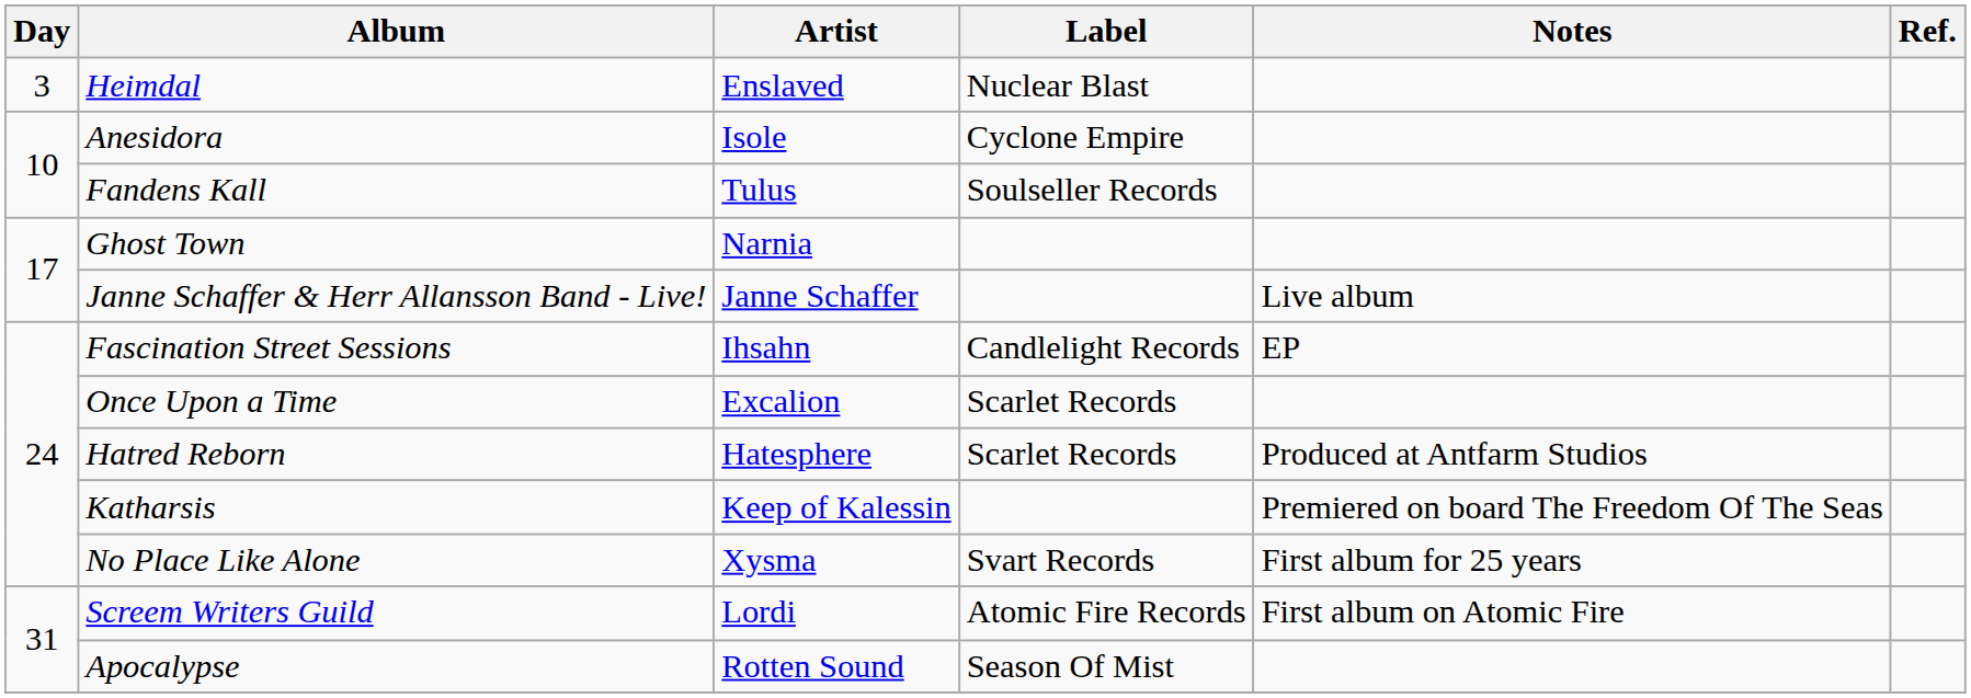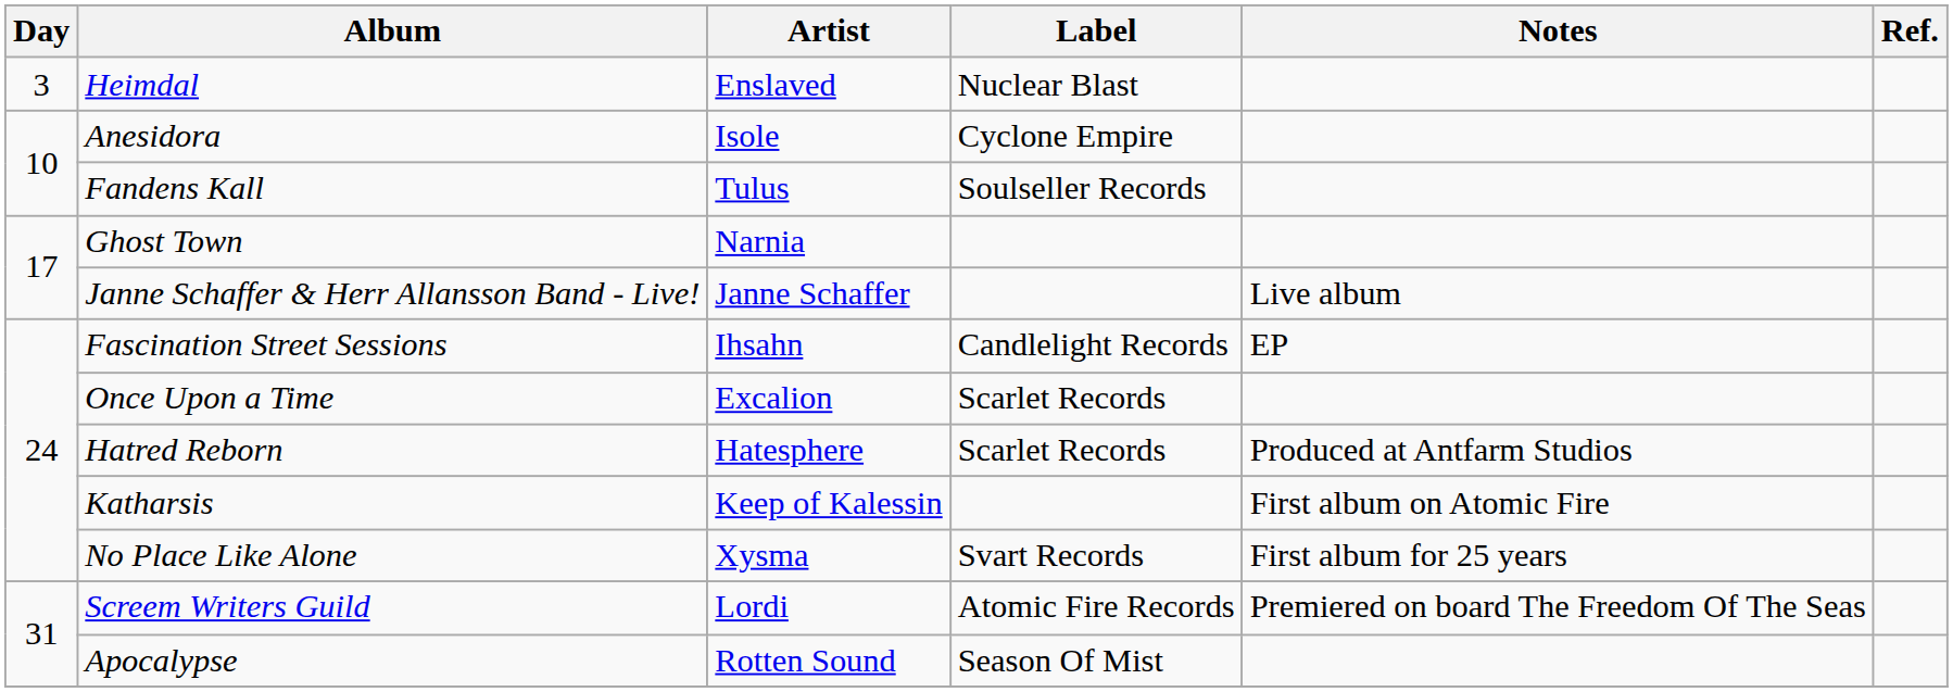Katharsis | Notes: Premiered on board The Freedom Of The Seas -> First album on Atomic Fire
Screem Writers Guild | Notes: First album on Atomic Fire -> Premiered on board The Freedom Of The Seas
